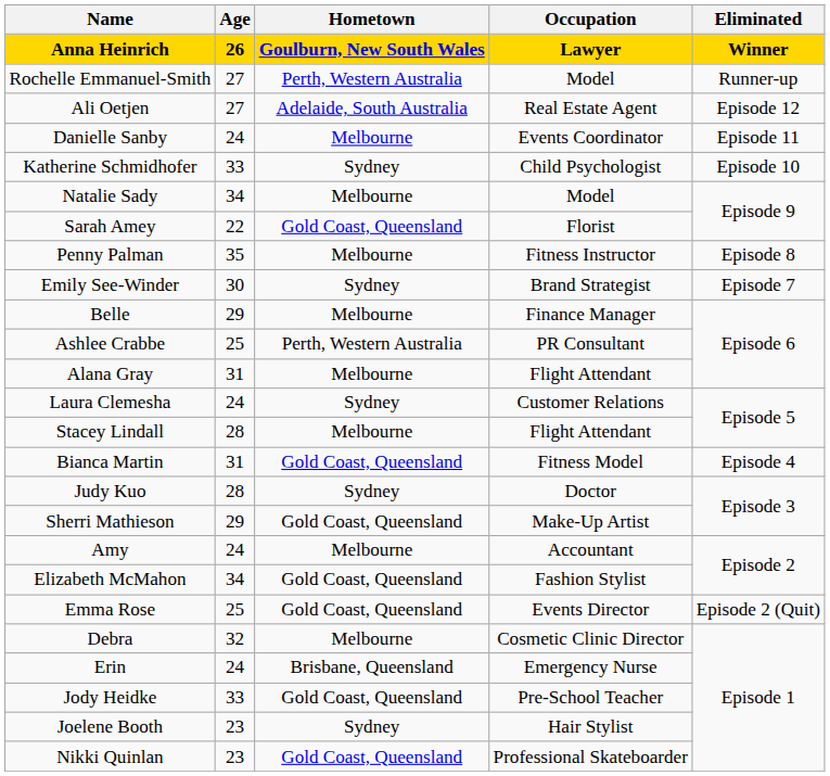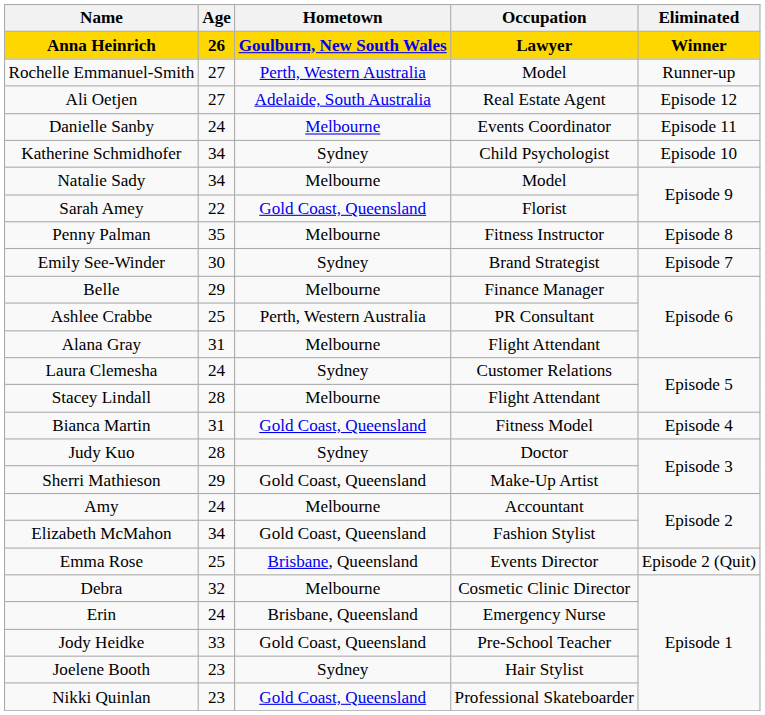Katherine Schmidhofer | Age: 33 -> 34
Emma Rose | Hometown: Gold Coast, Queensland -> Brisbane, Queensland
